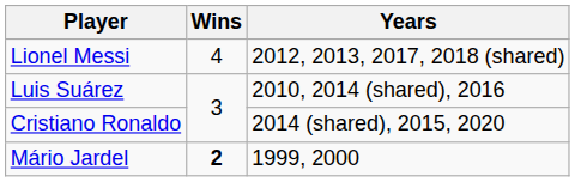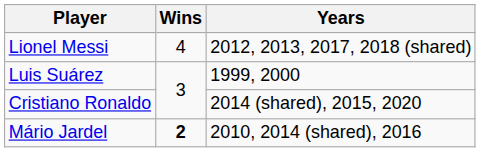Luis Suárez | Years: 2010, 2014 (shared), 2016 -> 1999, 2000
Mário Jardel | Years: 1999, 2000 -> 2010, 2014 (shared), 2016
